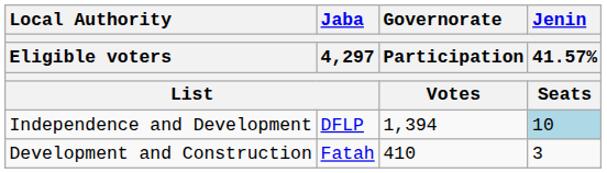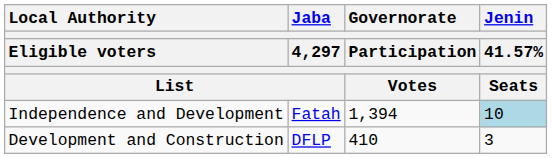Independence and Development | Jaba / 4,297 / List: DFLP -> Fatah
Development and Construction | Jaba / 4,297 / List: Fatah -> DFLP
